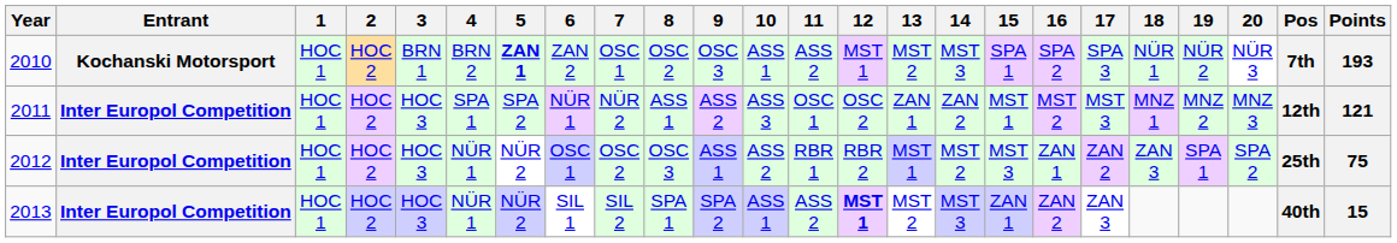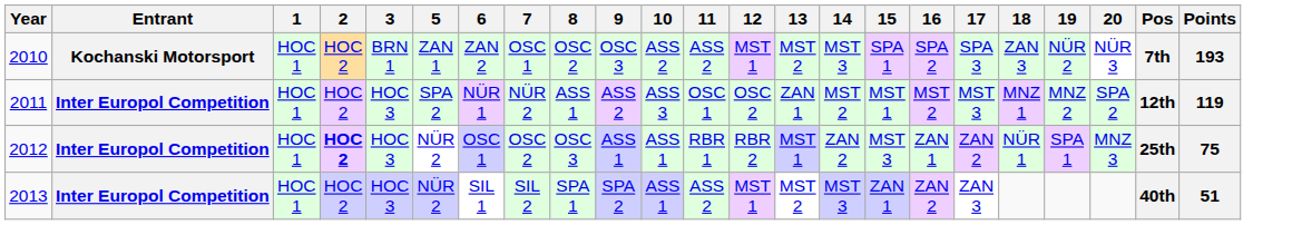- column: 4 | BRN 2 | SPA 1 | NÜR 1 | NÜR 1
2010 | 5: bold -> normal
2010 | 10: ASS 1 -> ASS 2
2010 | 18: NÜR 1 -> ZAN 3
2011 | 14: ZAN 2 -> MST 2
2011 | 20: MNZ 3 -> SPA 2
2011 | Points: 121 -> 119
2012 | 2: normal -> bold
2012 | 10: ASS 2 -> ASS 1
2012 | 14: MST 2 -> ZAN 2
2012 | 18: ZAN 3 -> NÜR 1
2012 | 20: SPA 2 -> MNZ 3
2013 | 12: bold -> normal
2013 | Points: 15 -> 51
